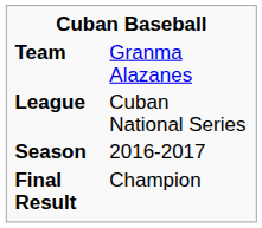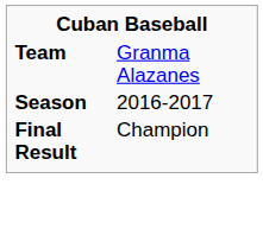- row: League | Cuban National Series
